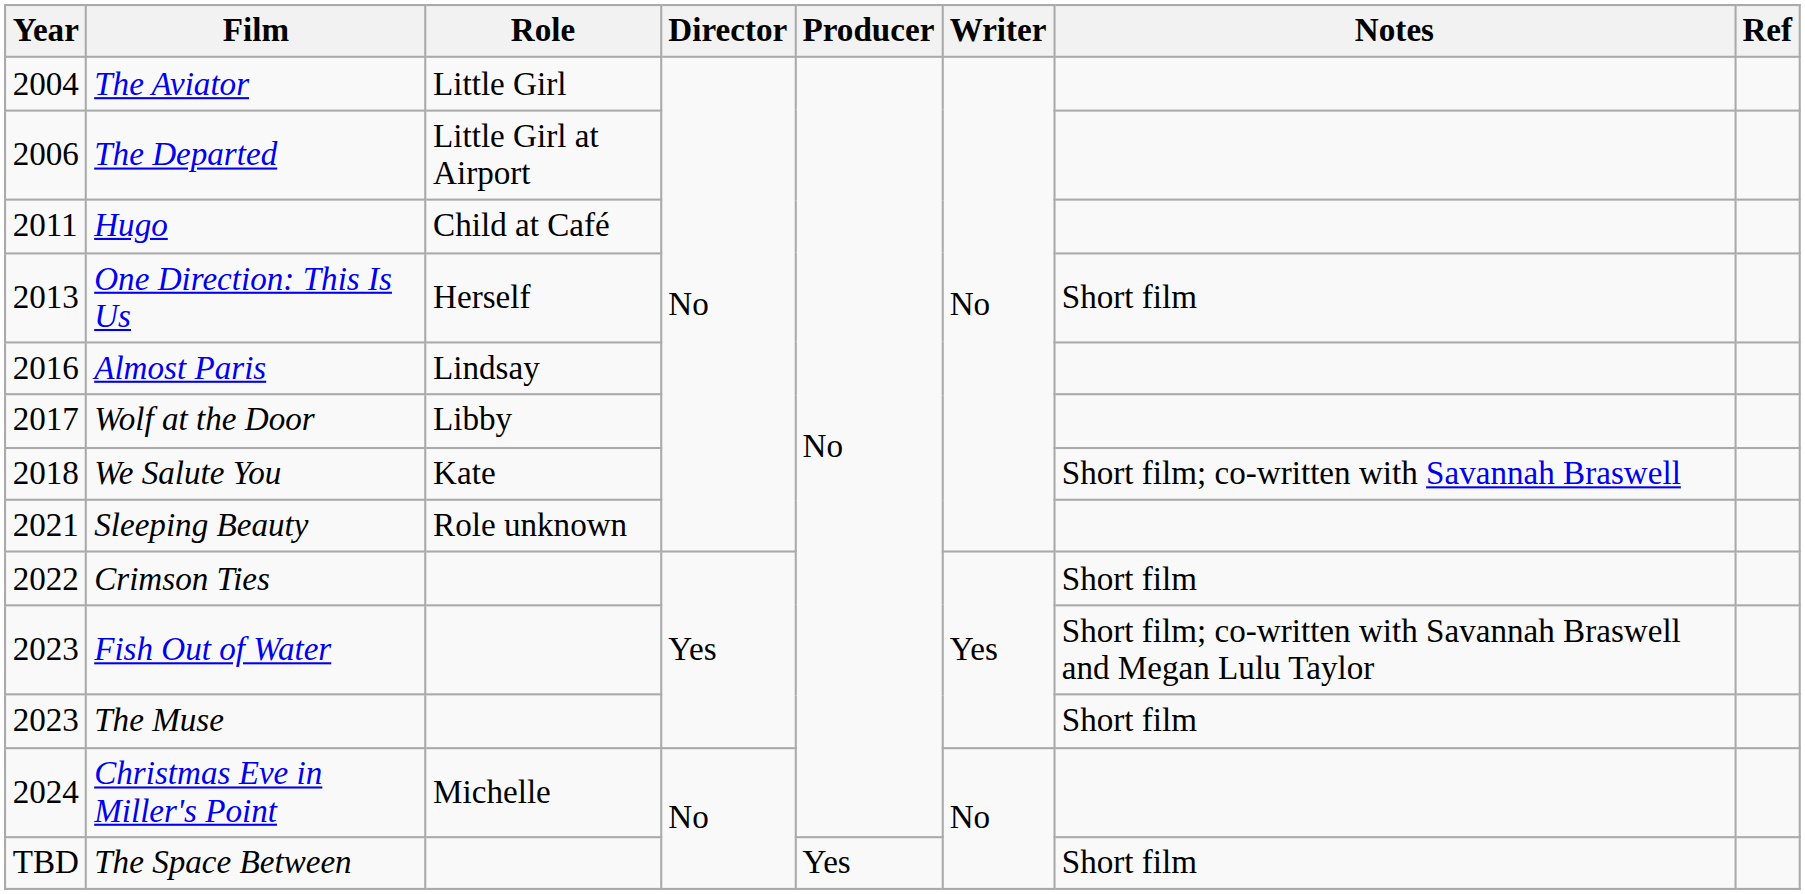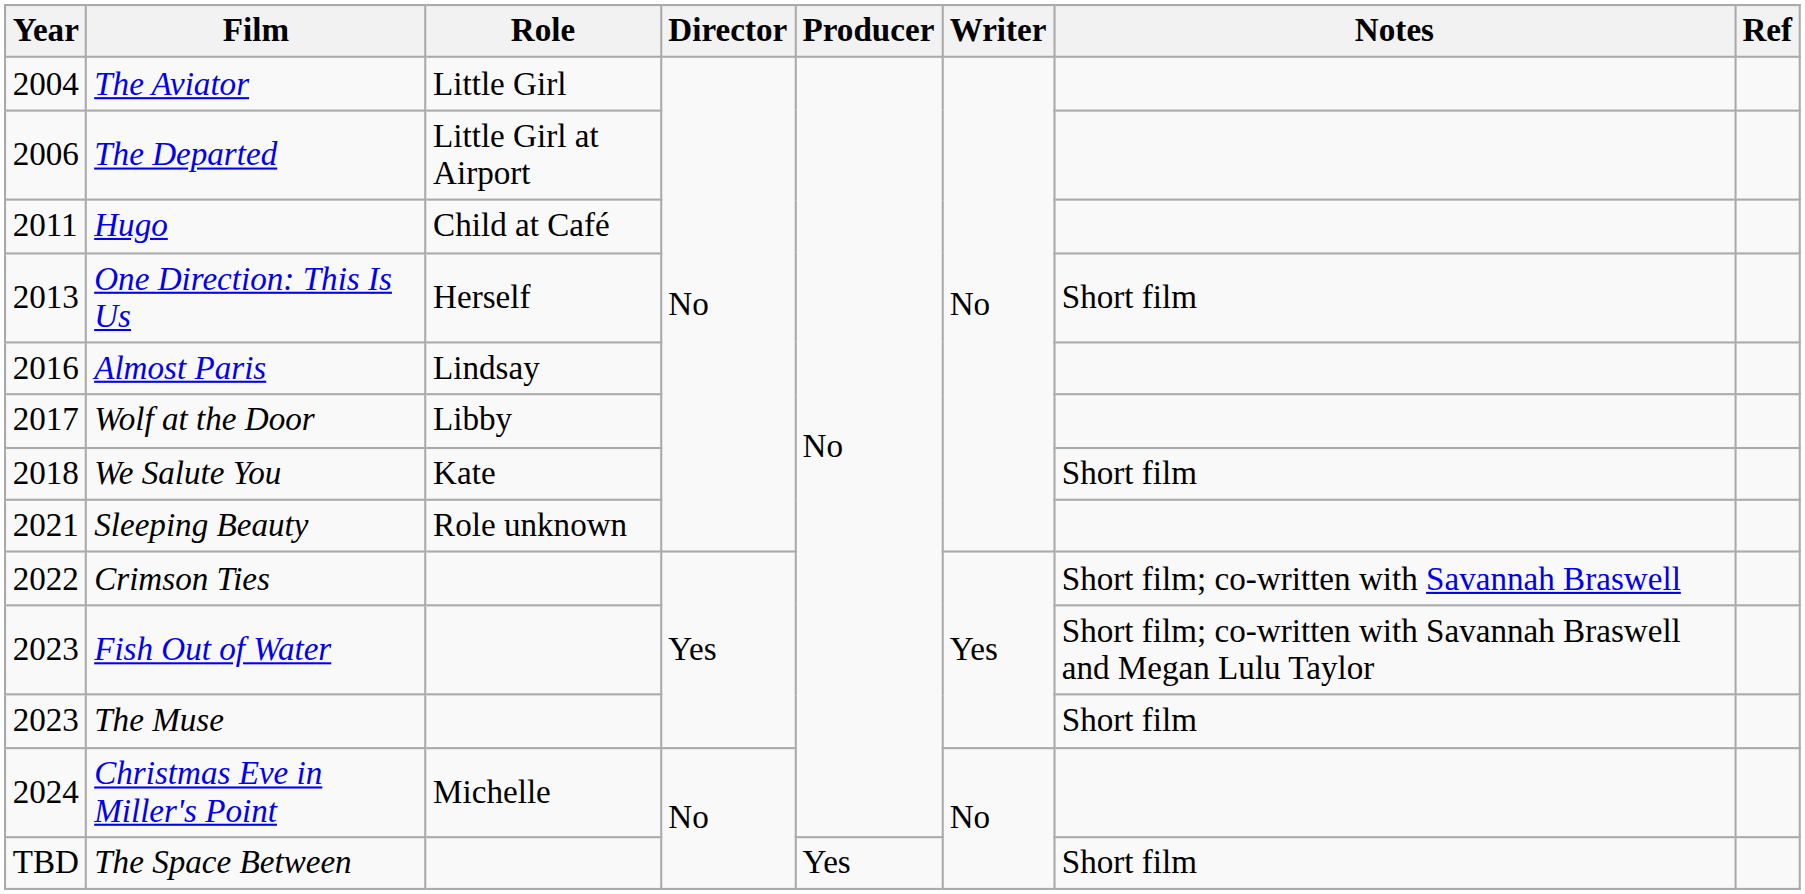We Salute You | Notes: Short film; co-written with Savannah Braswell -> Short film
Crimson Ties | Notes: Short film -> Short film; co-written with Savannah Braswell
